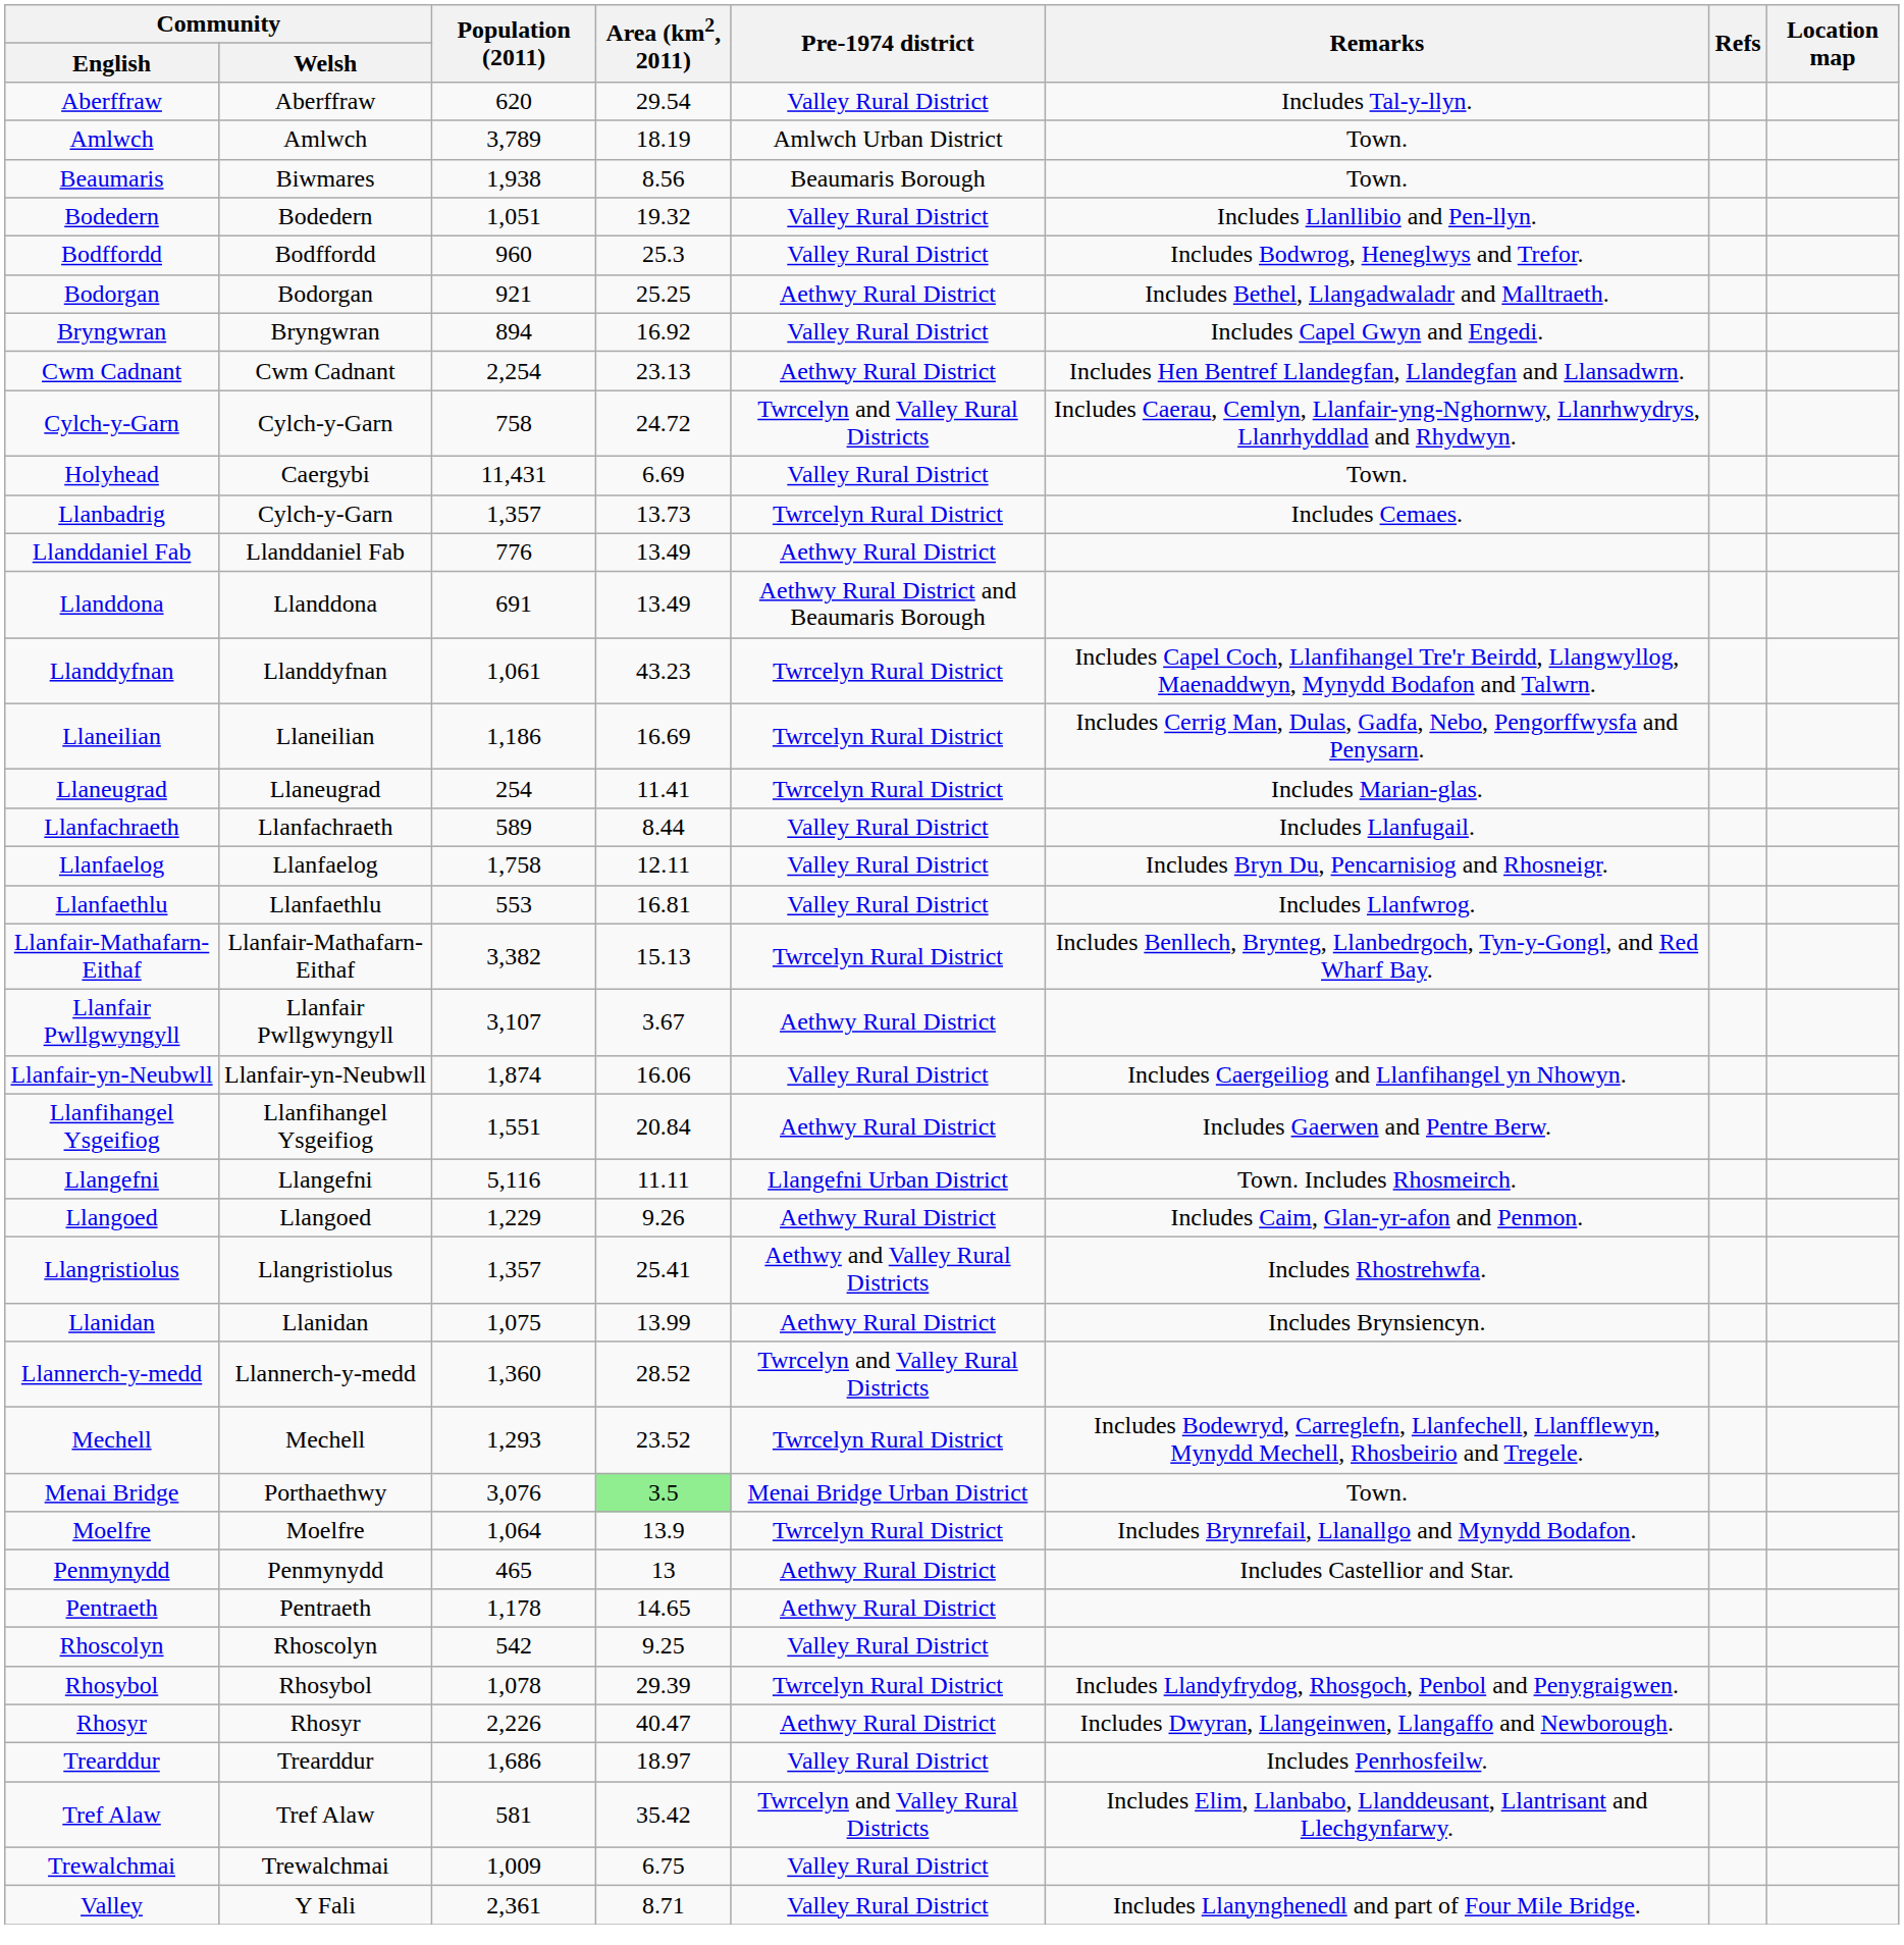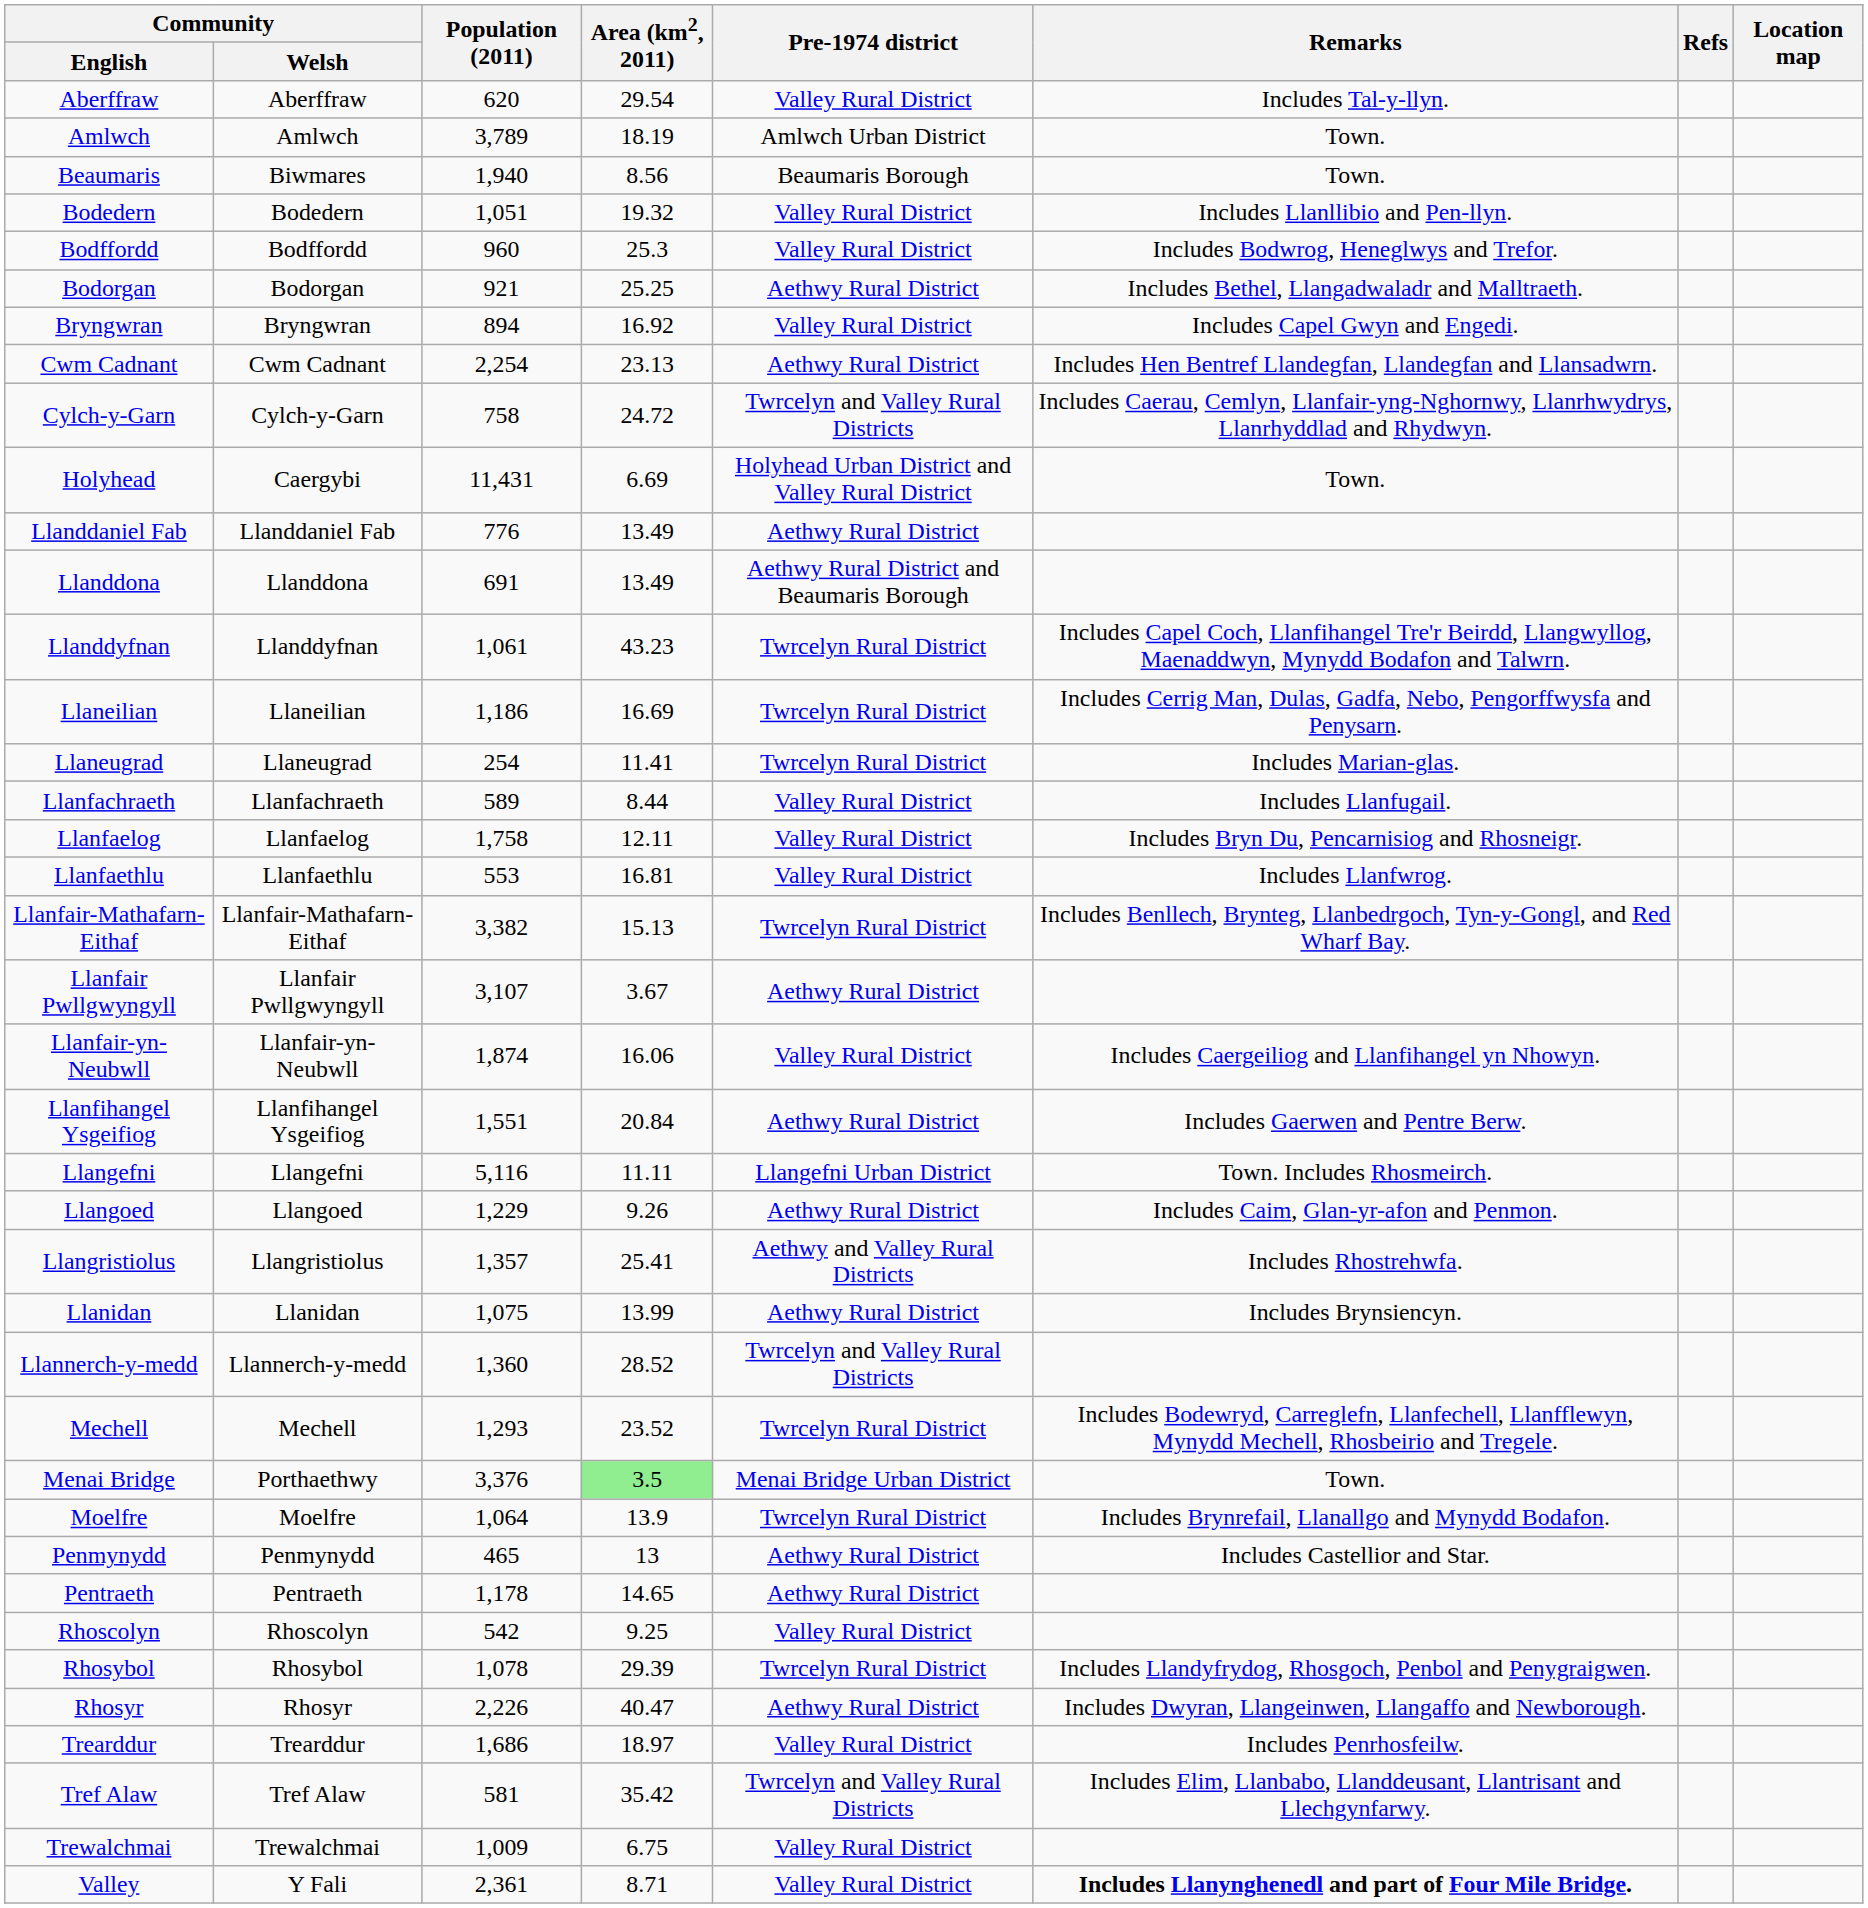Beaumaris | Population (2011): 1,938 -> 1,940
Holyhead | Pre-1974 district: Valley Rural District -> Holyhead Urban District and Valley Rural District
- row: Llanbadrig | Cylch-y-Garn | 1,357 | 13.73 | Twrcelyn Rural District | Includes Cemaes.
Menai Bridge | Population (2011): 3,076 -> 3,376
Valley | Remarks: normal -> bold
